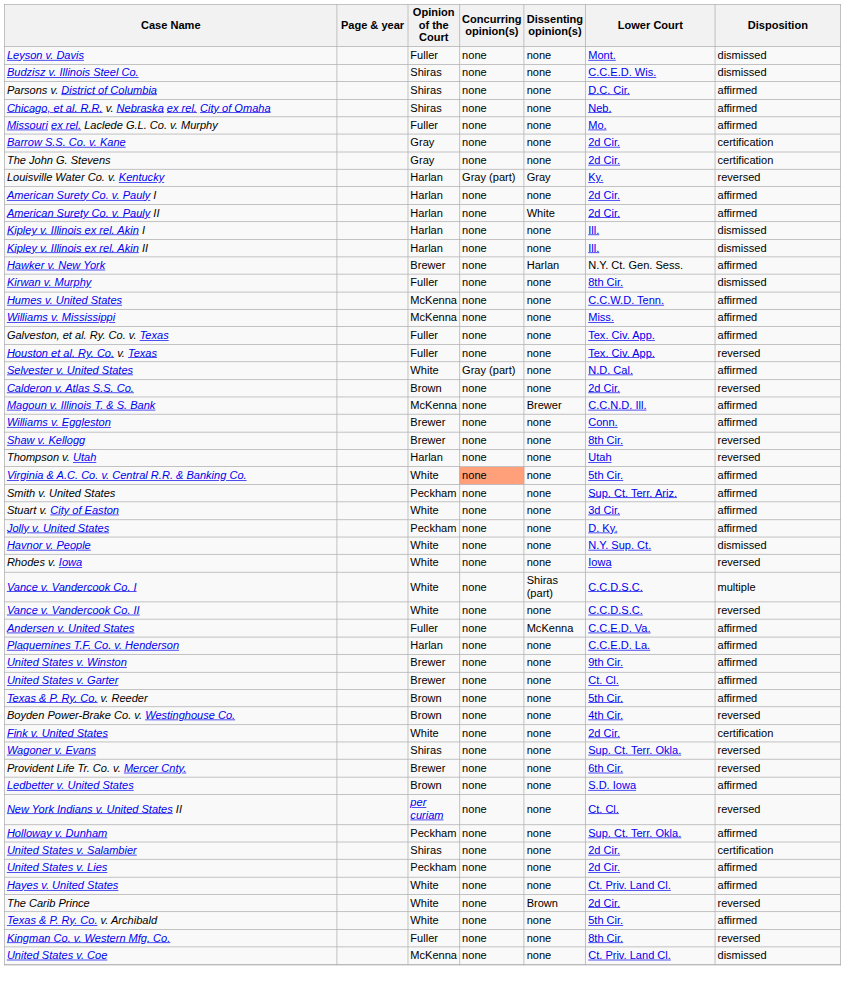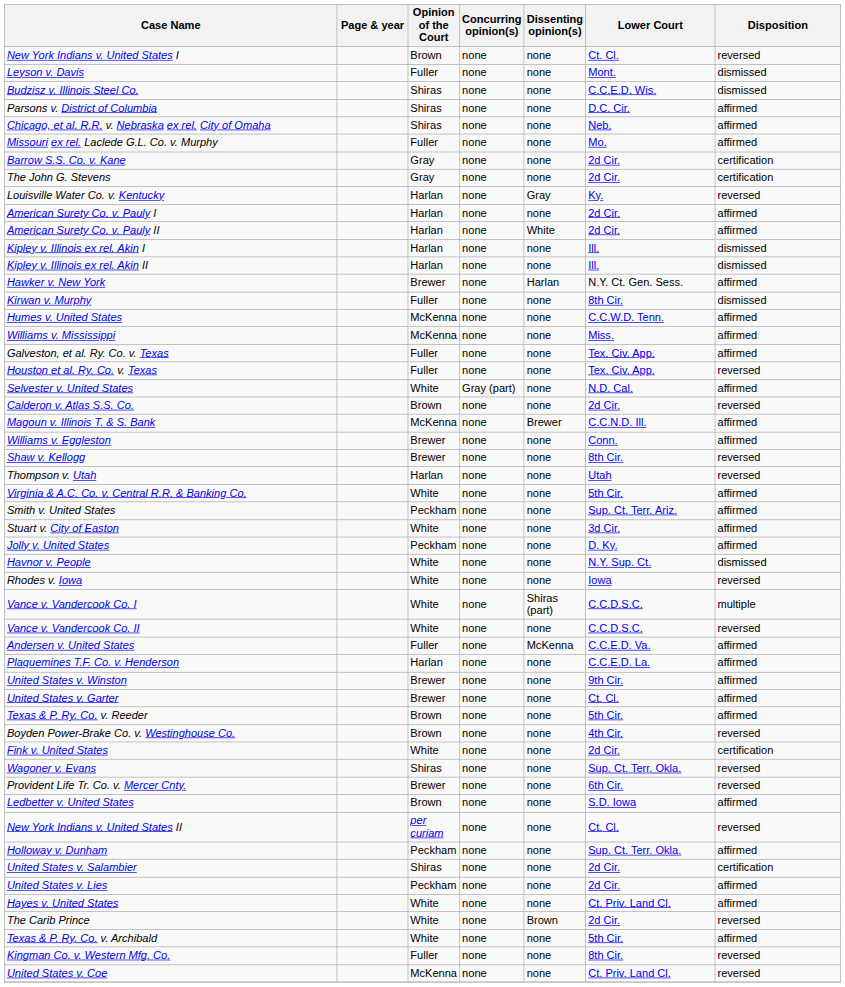+ row: New York Indians v. United States I | Brown | none | none | Ct. Cl. | reversed
Louisville Water Co. v. Kentucky | Concurring opinion(s): Gray (part) -> none
Virginia & A.C. Co. v. Central R.R. & Banking Co. | Concurring opinion(s): lightsalmon background -> no background
United States v. Coe | Disposition: dismissed -> reversed
